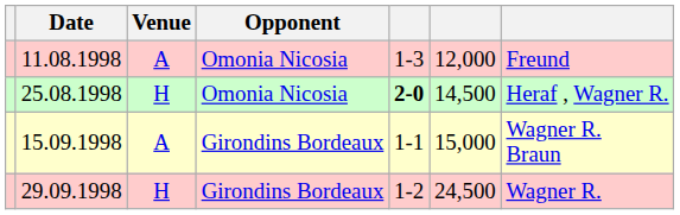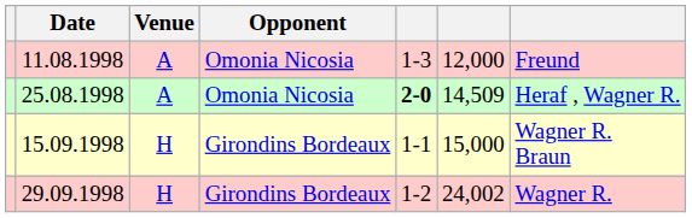25.08.1998 | Venue: H -> A
25.08.1998 | column 6: 14,500 -> 14,509
15.09.1998 | Venue: A -> H
29.09.1998 | column 6: 24,500 -> 24,002
